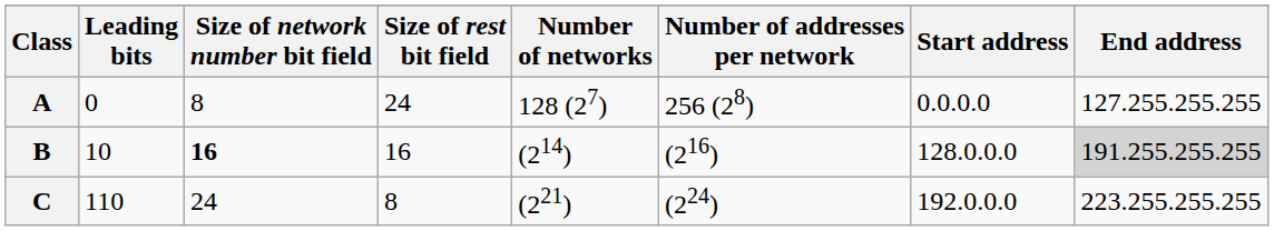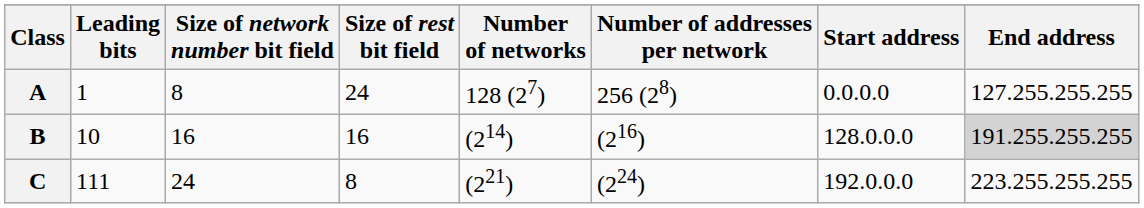A | Leading bits: 0 -> 1
B | Size of network number bit field: bold -> normal
C | Leading bits: 110 -> 111
